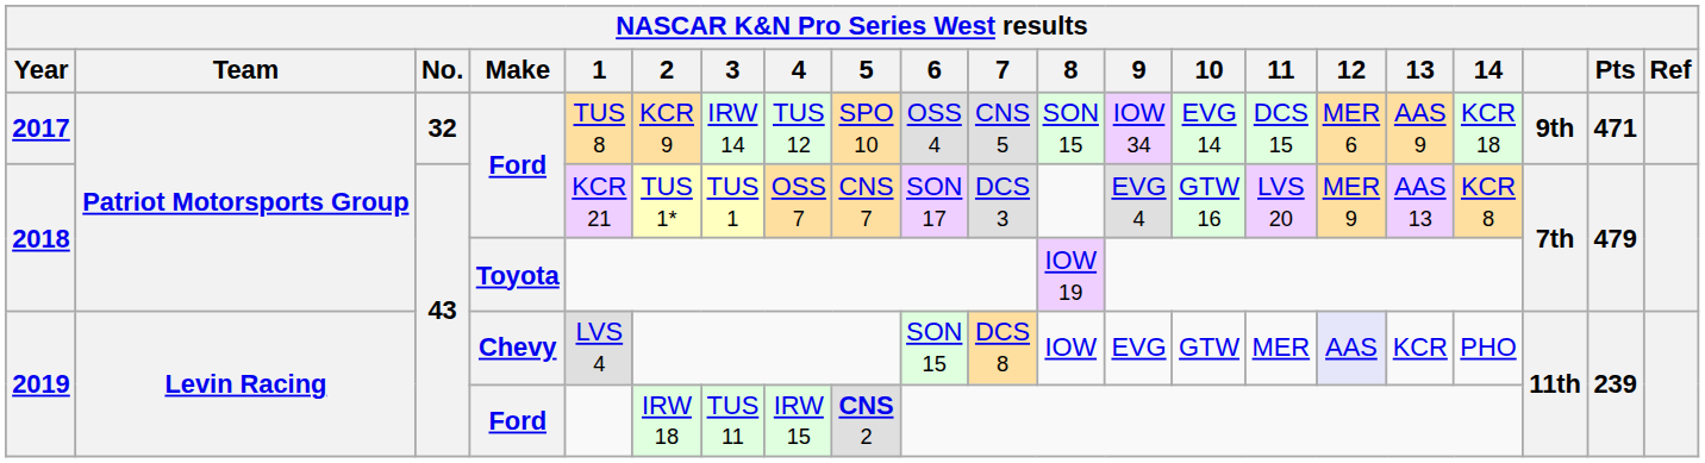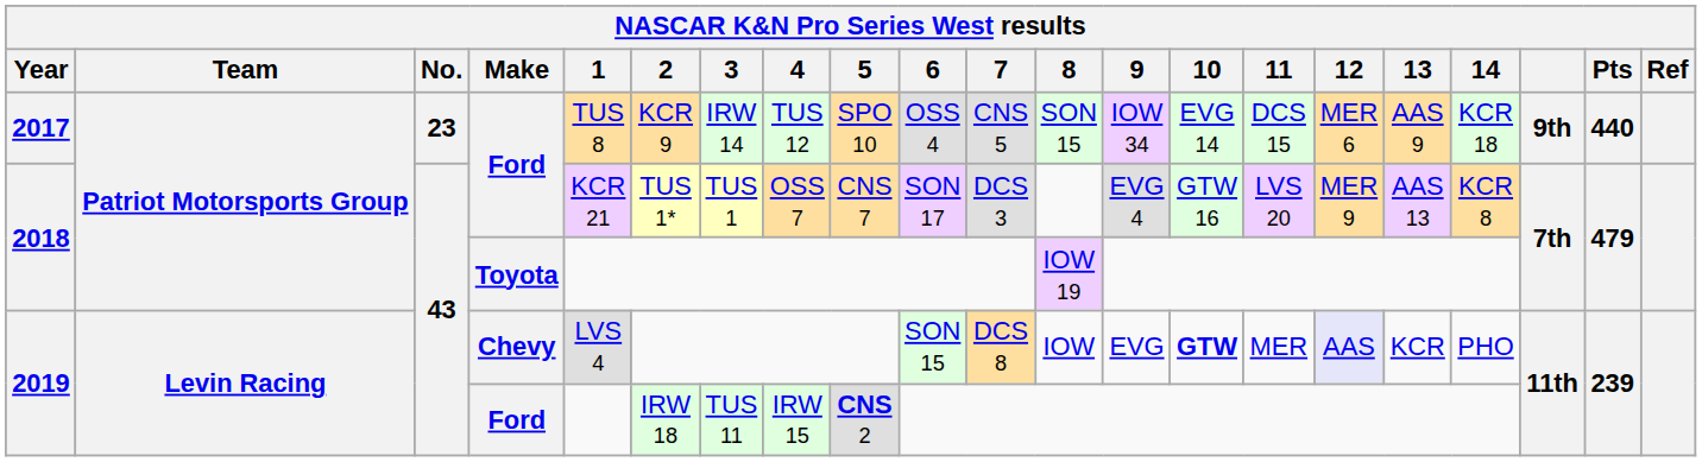2017 | No.: 32 -> 23
2017 | Pts: 471 -> 440
2019 / Chevy | 10: normal -> bold
